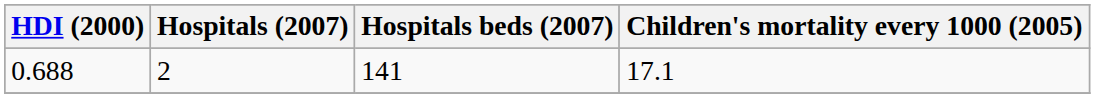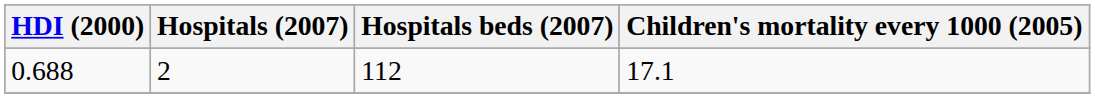0.688 | Hospitals beds (2007): 141 -> 112
